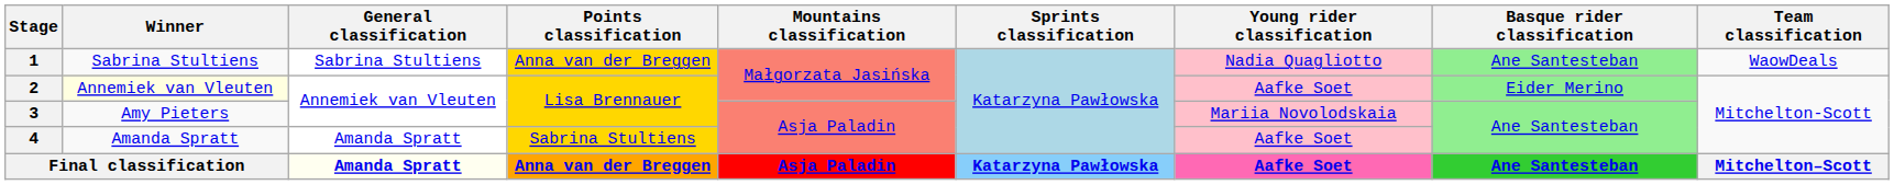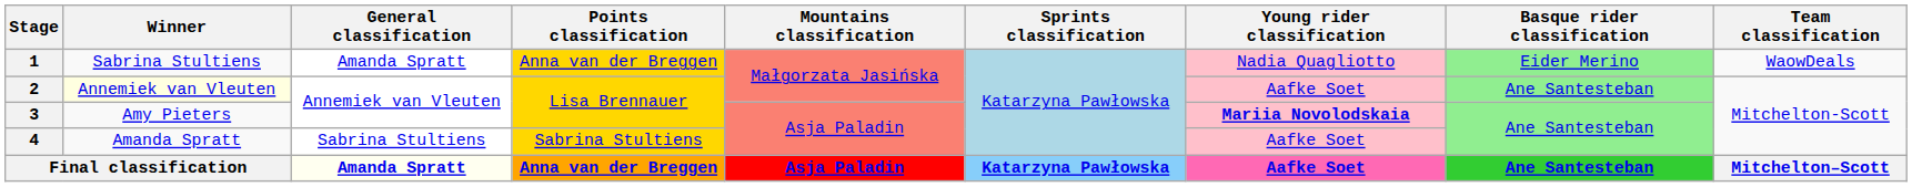1 | General classification: Sabrina Stultiens -> Amanda Spratt
1 | Basque rider classification: Ane Santesteban -> Eider Merino
2 | Basque rider classification: Eider Merino -> Ane Santesteban
3 | Young rider classification: normal -> bold
4 | General classification: Amanda Spratt -> Sabrina Stultiens
